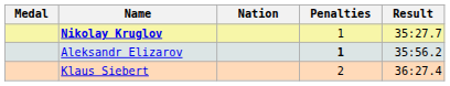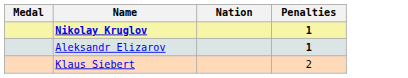- column: Result | 35:27.7 | 35:56.2 | 36:27.4
Nikolay Kruglov | Penalties: normal -> bold
